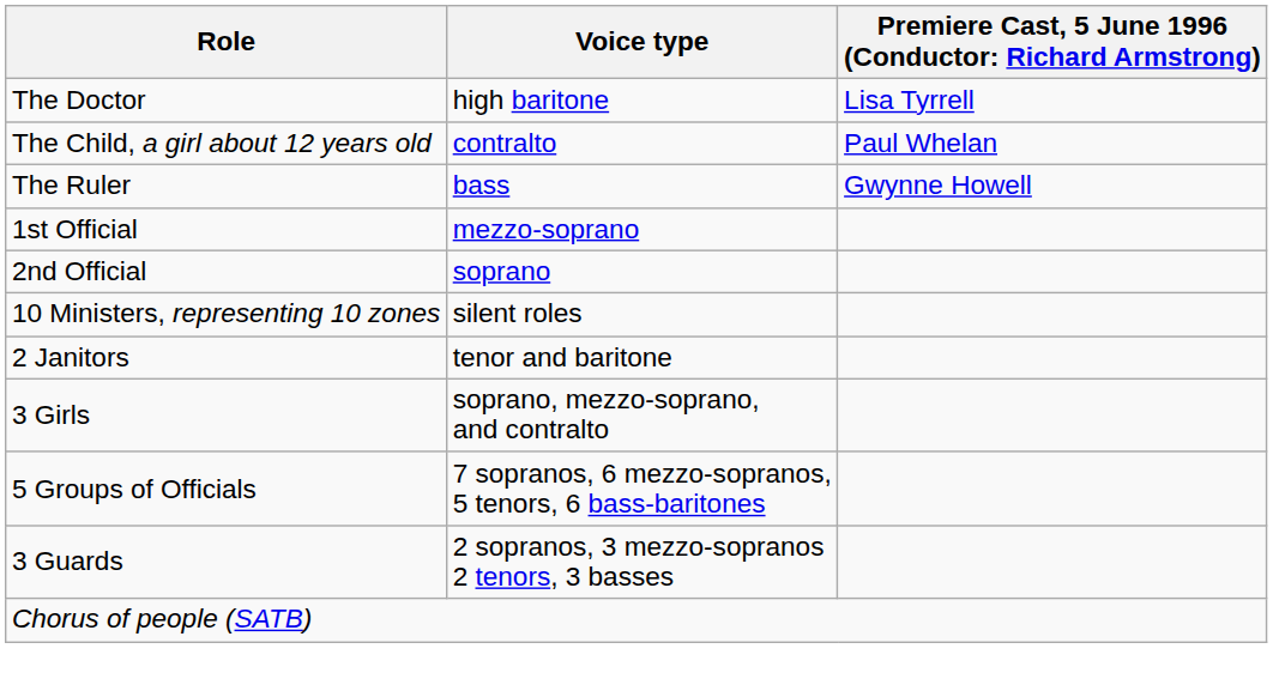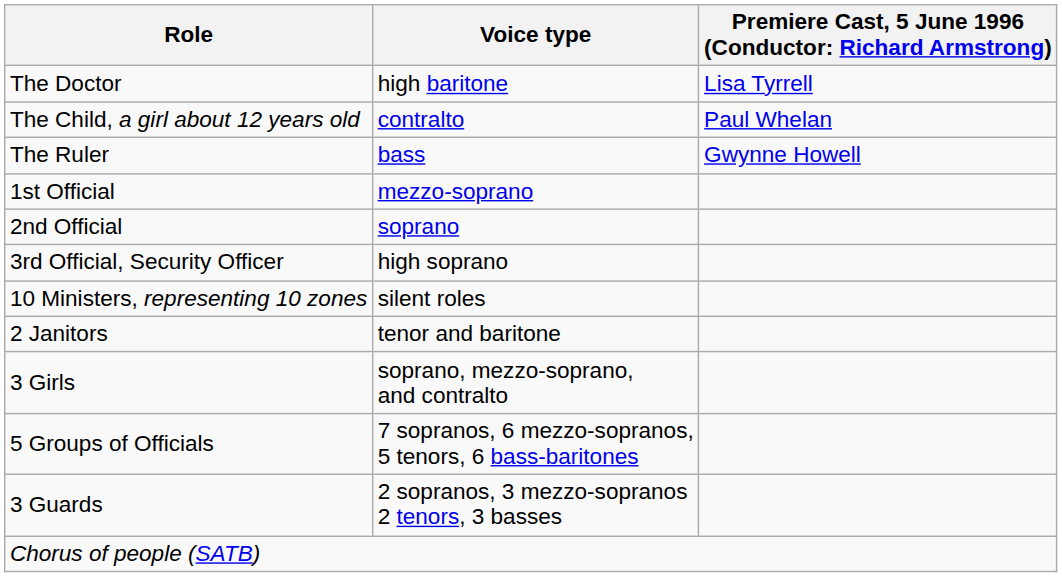+ row: 3rd Official, Security Officer | high soprano
